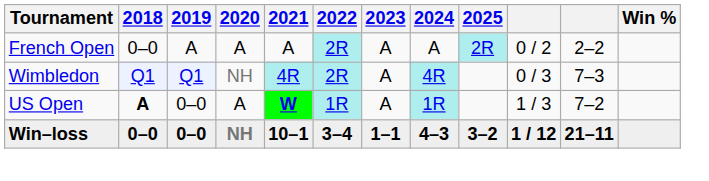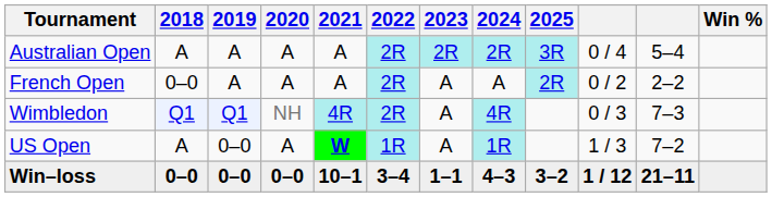+ row: Australian Open | A | A | A | A | 2R | 2R | 2R | 3R | 0 / 4 | 5–4
US Open | 2018: bold -> normal
Win–loss | 2020: NH -> 0–0
